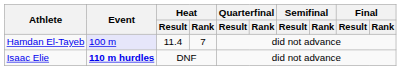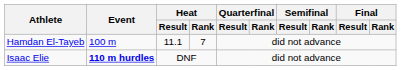Hamdan El-Tayeb | Event: lavender background -> no background
Hamdan El-Tayeb | Heat / Result: 11.4 -> 11.1
